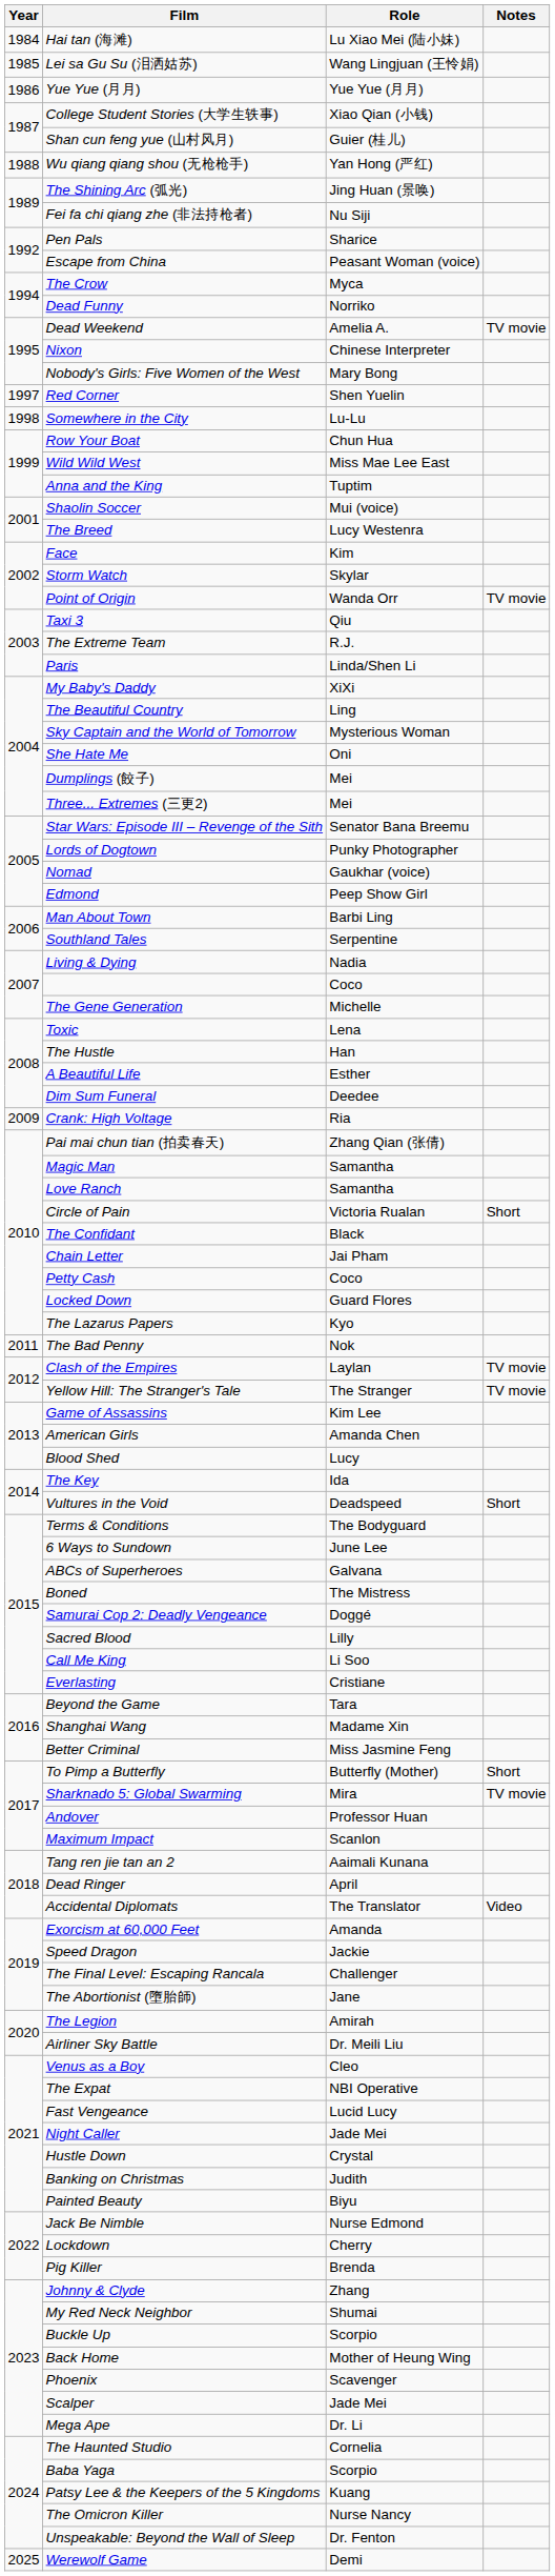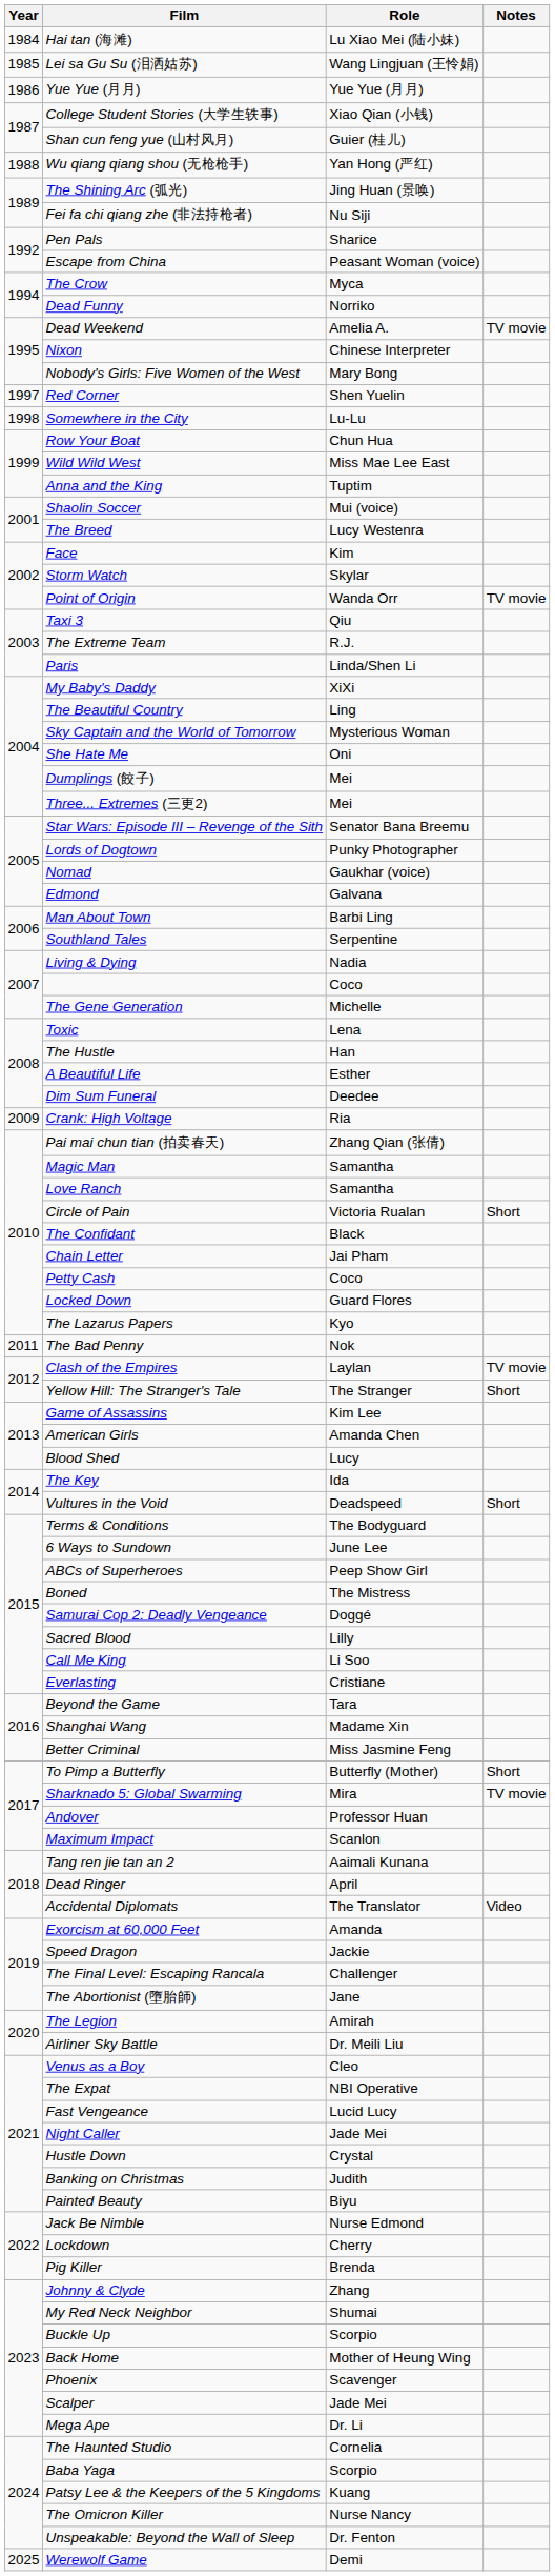Edmond | Role: Peep Show Girl -> Galvana
Yellow Hill: The Stranger's Tale | Notes: TV movie -> Short
ABCs of Superheroes | Role: Galvana -> Peep Show Girl
